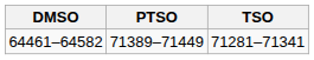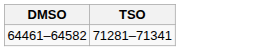- column: PTSO | 71389–71449
